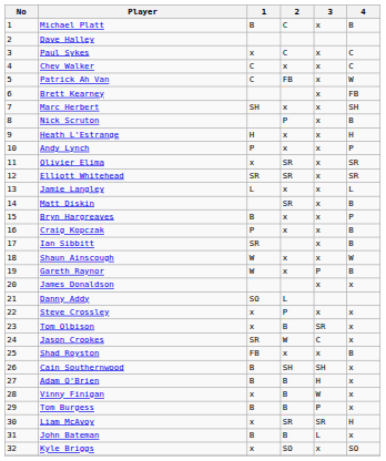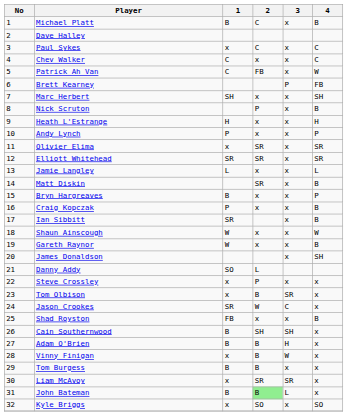Brett Kearney | 3: x -> P
Gareth Raynor | 3: P -> x
James Donaldson | 4: x -> SH
Tom Burgess | 3: P -> x
Liam McAvoy | 4: H -> x
John Bateman | 2: no background -> lightgreen background
